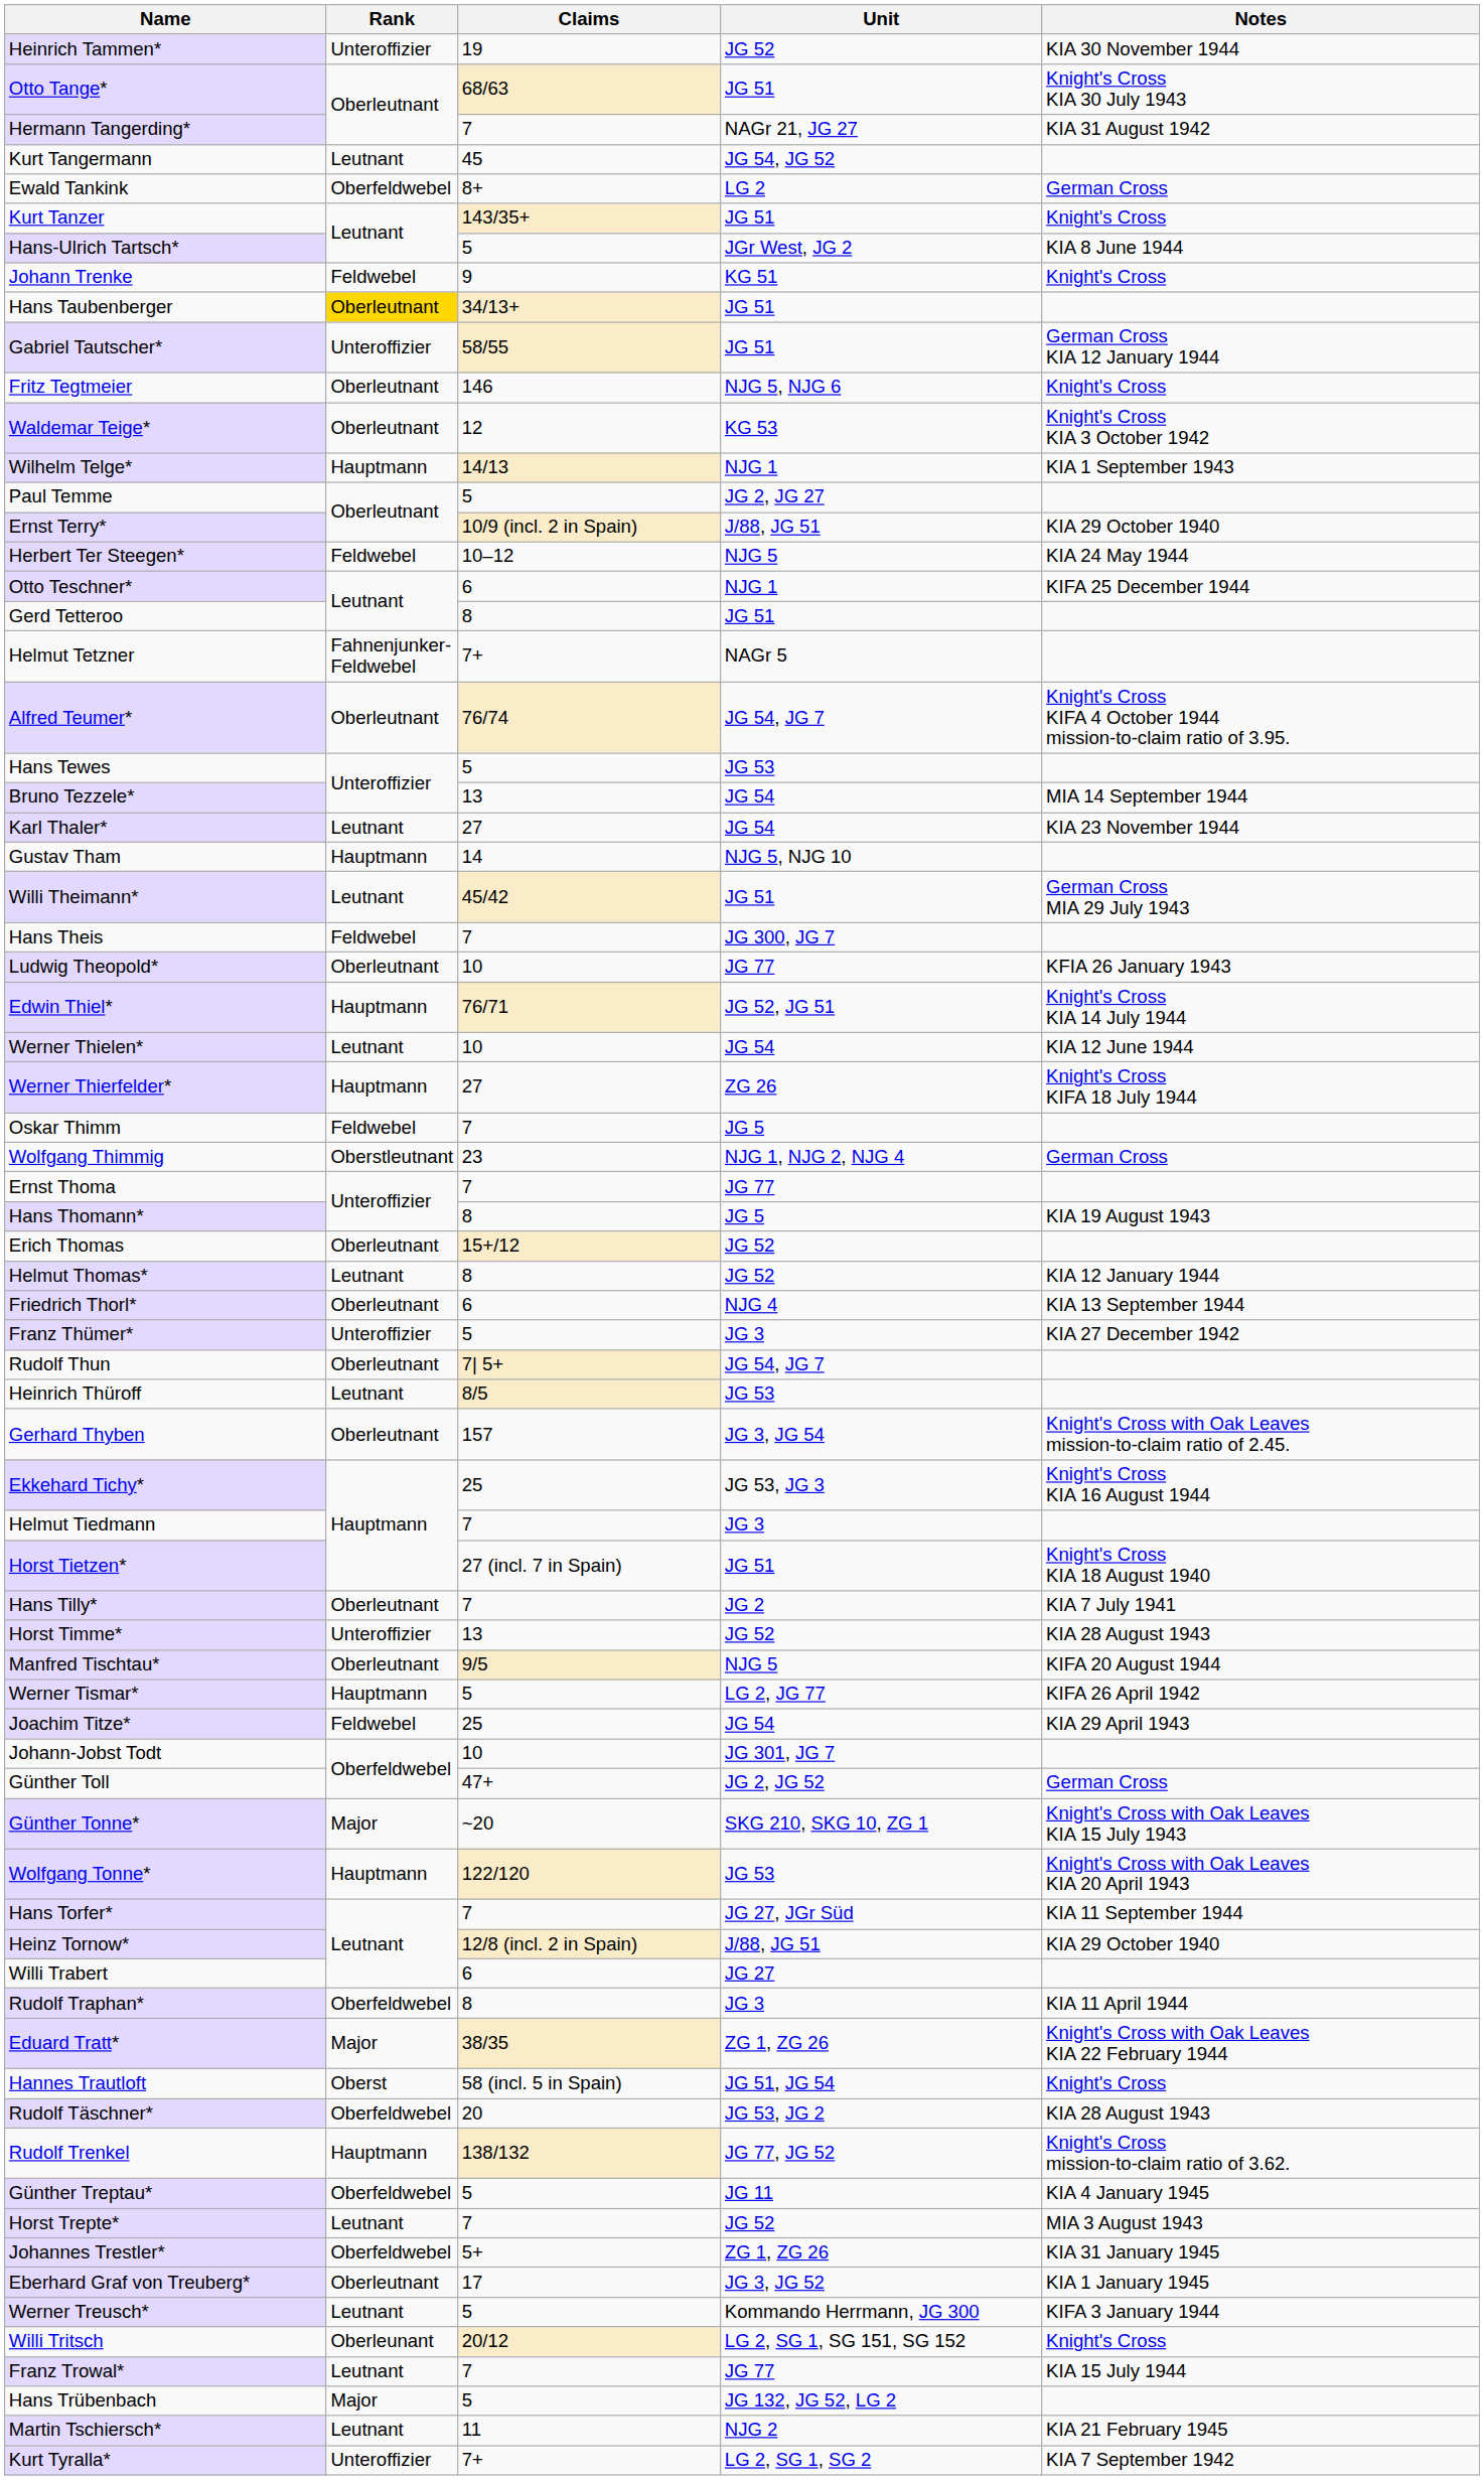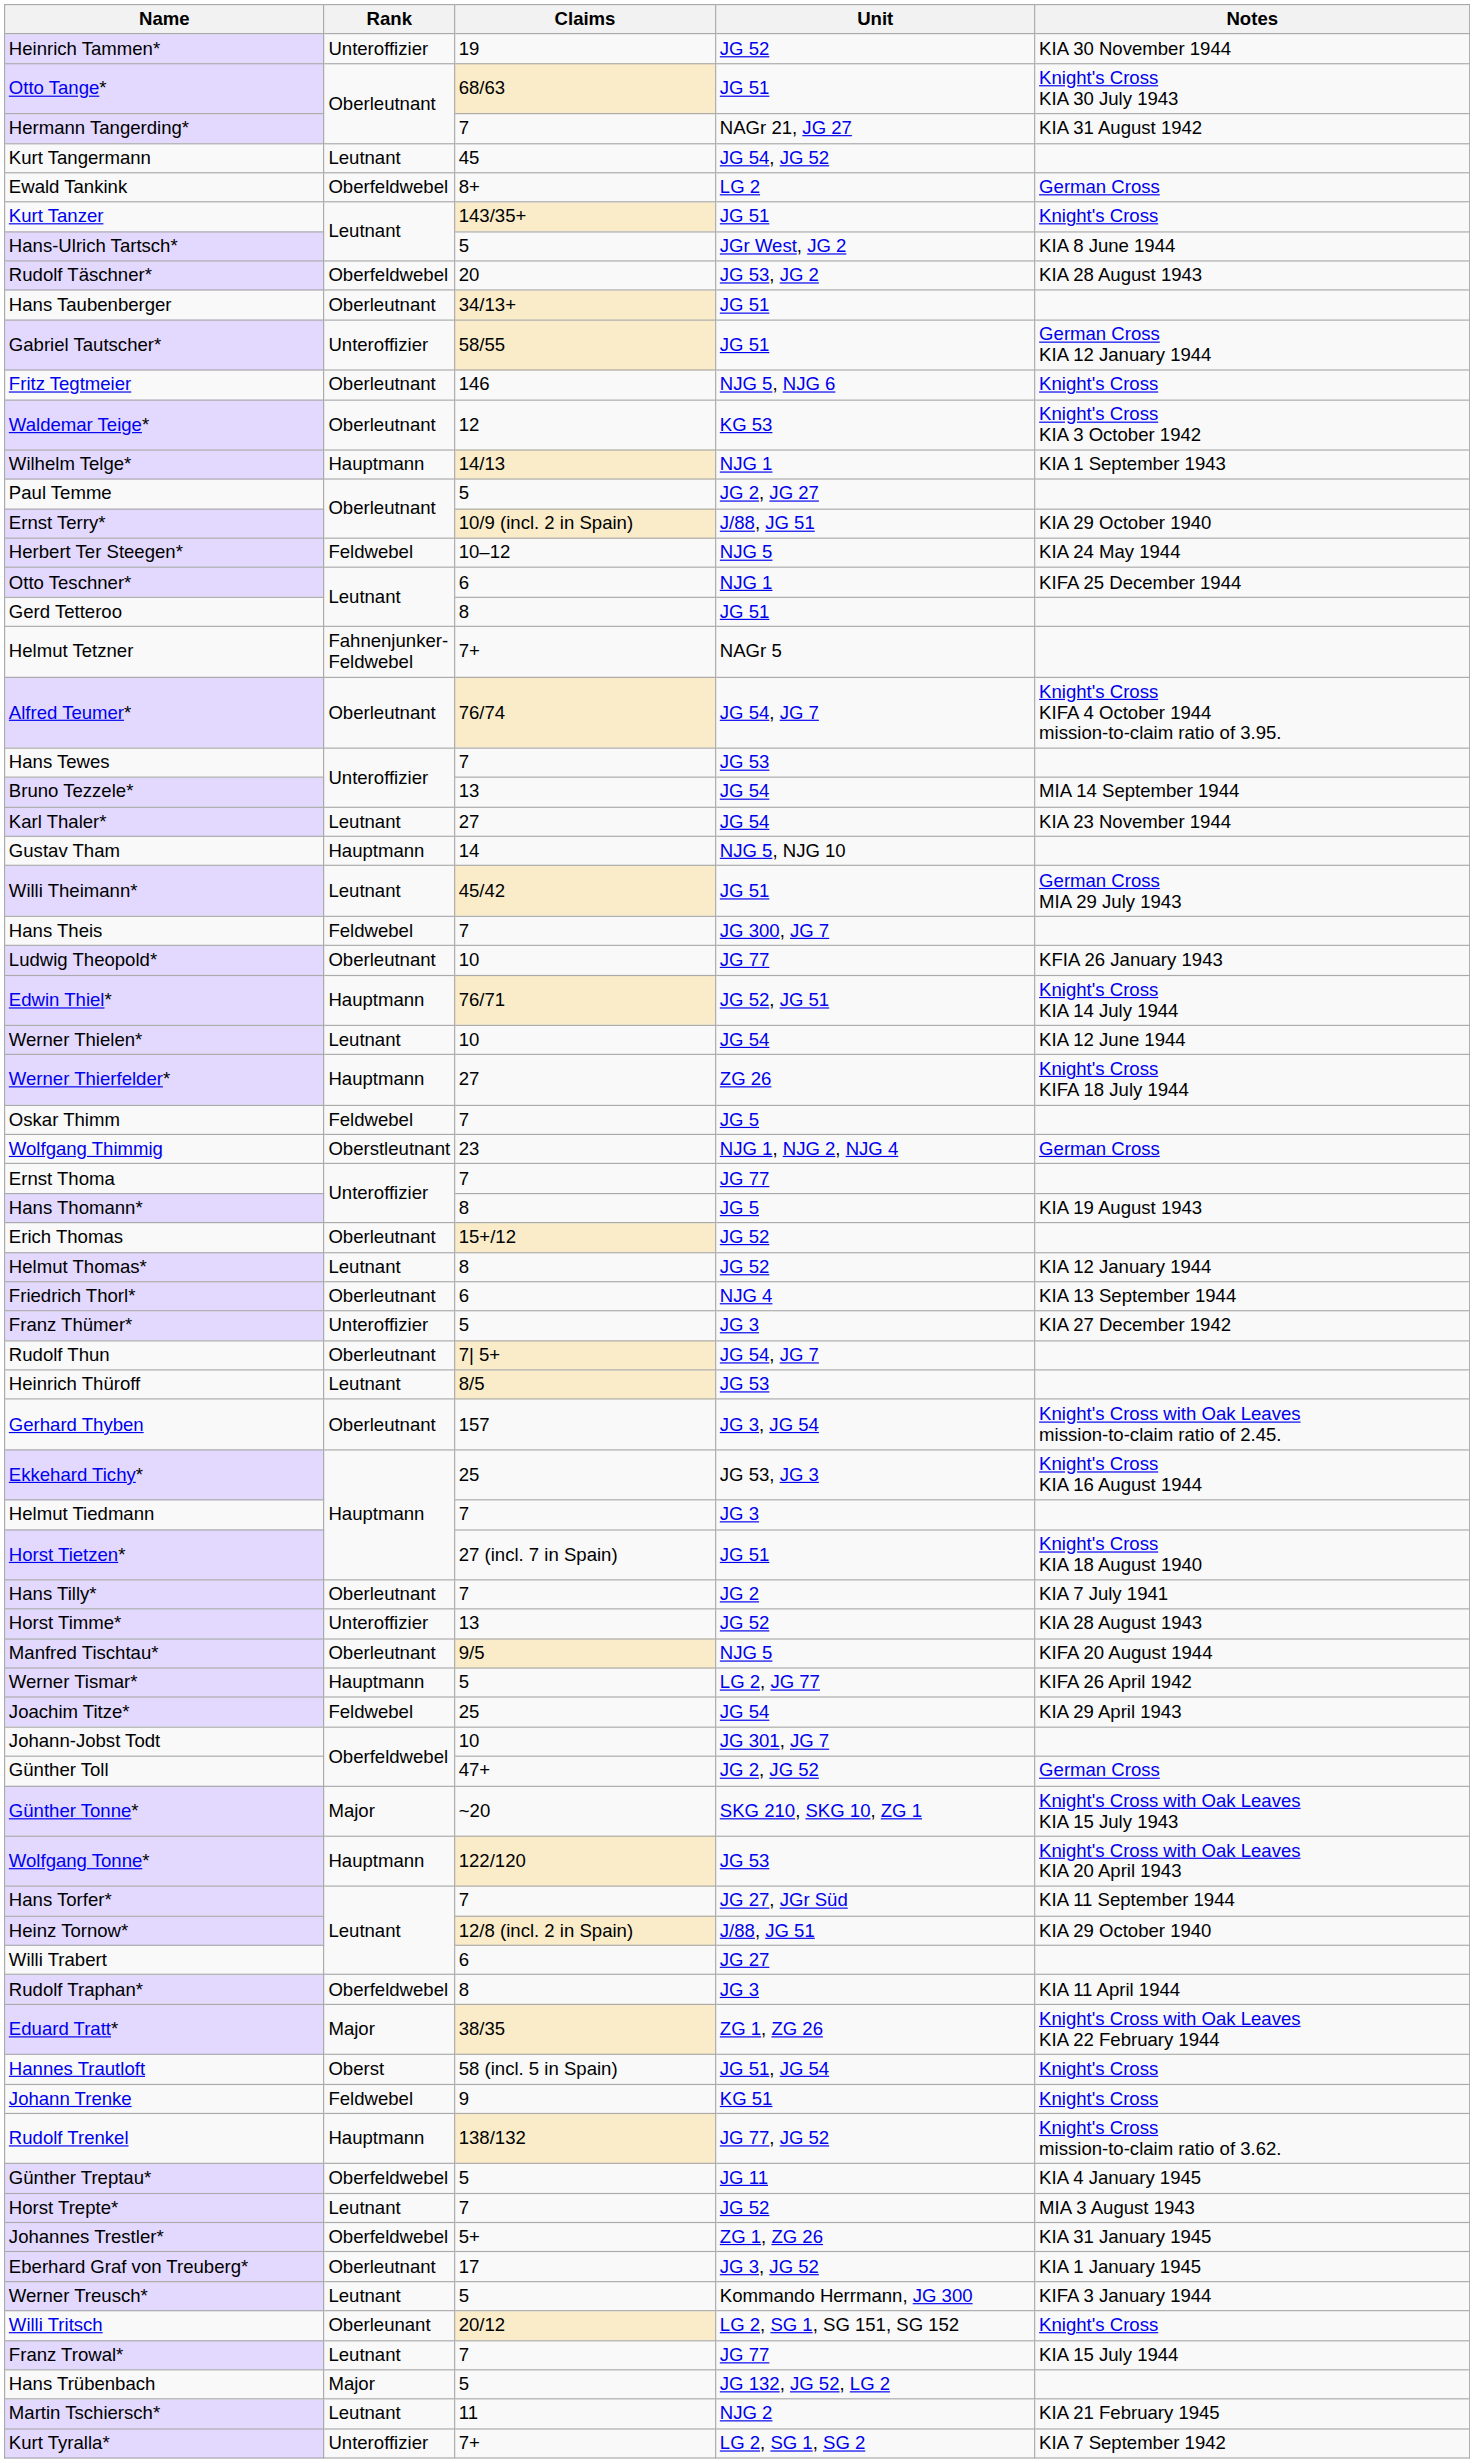rows swapped: Rudolf Täschner* <-> Johann Trenke
Hans Taubenberger | Rank: gold background -> no background
Hans Tewes | Claims: 5 -> 7
